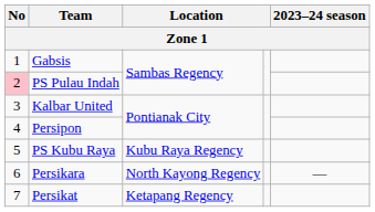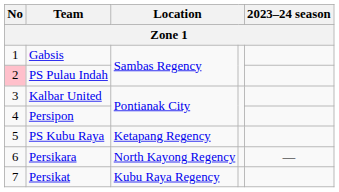PS Kubu Raya | column 3: Kubu Raya Regency -> Ketapang Regency
Persikat | column 3: Ketapang Regency -> Kubu Raya Regency
